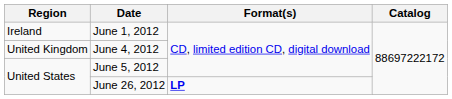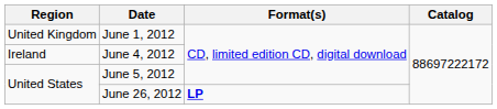June 1, 2012 | Region: Ireland -> United Kingdom
June 4, 2012 | Region: United Kingdom -> Ireland
